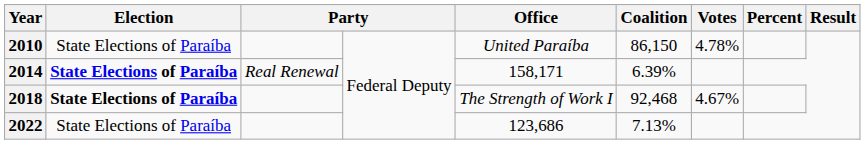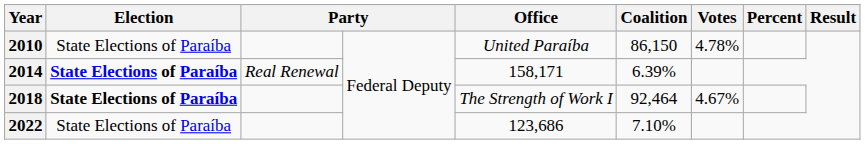2018 | Coalition: 92,468 -> 92,464
2022 | Coalition: 7.13% -> 7.10%
